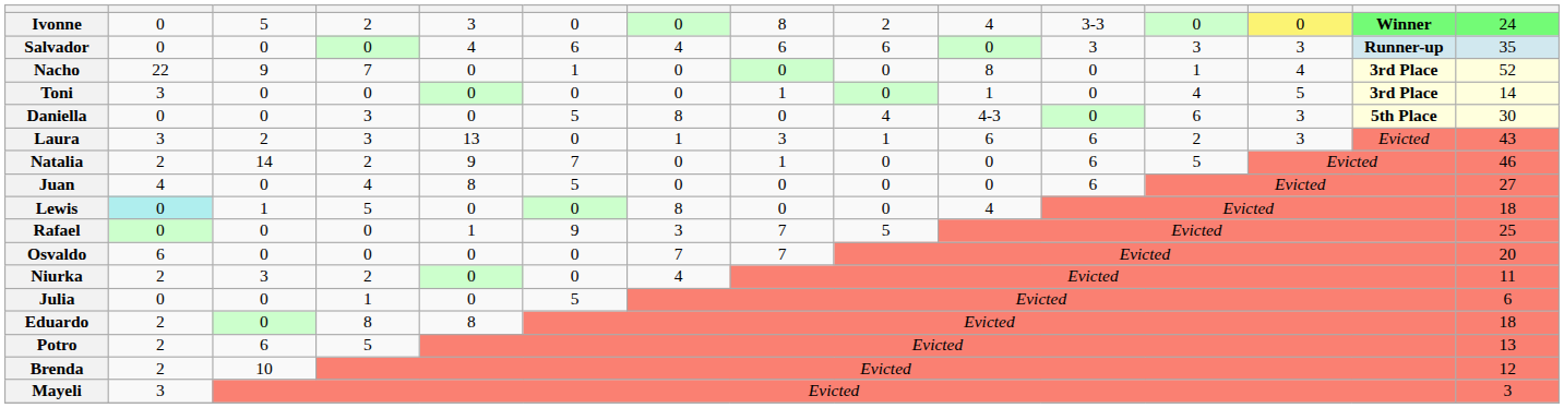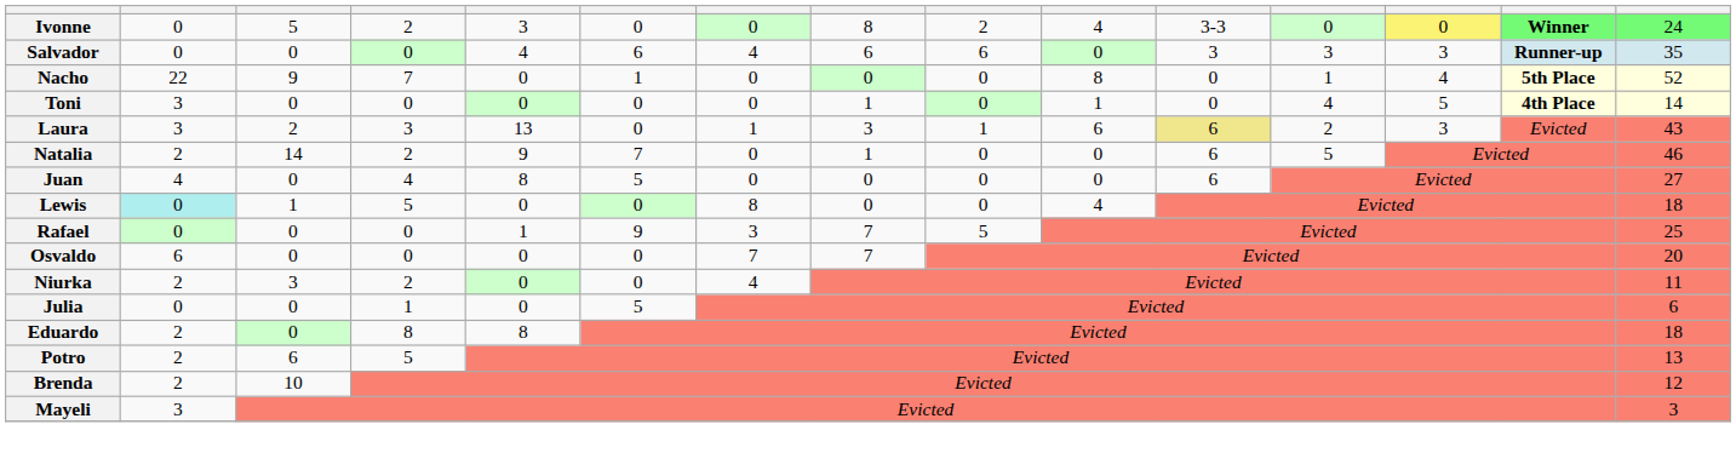Nacho | column 14: 3rd Place -> 5th Place
Toni | column 14: 3rd Place -> 4th Place
- row: Daniella | 0 | 0 | 3 | 0 | 5 | 8 | 0 | 4 | 4-3 | 0 | 6 | 3 | 5th Place | 30
Laura | column 11: no background -> khaki background
